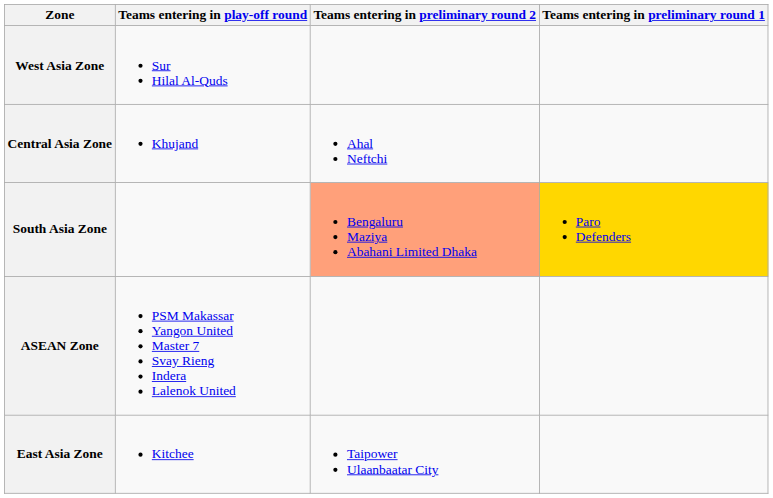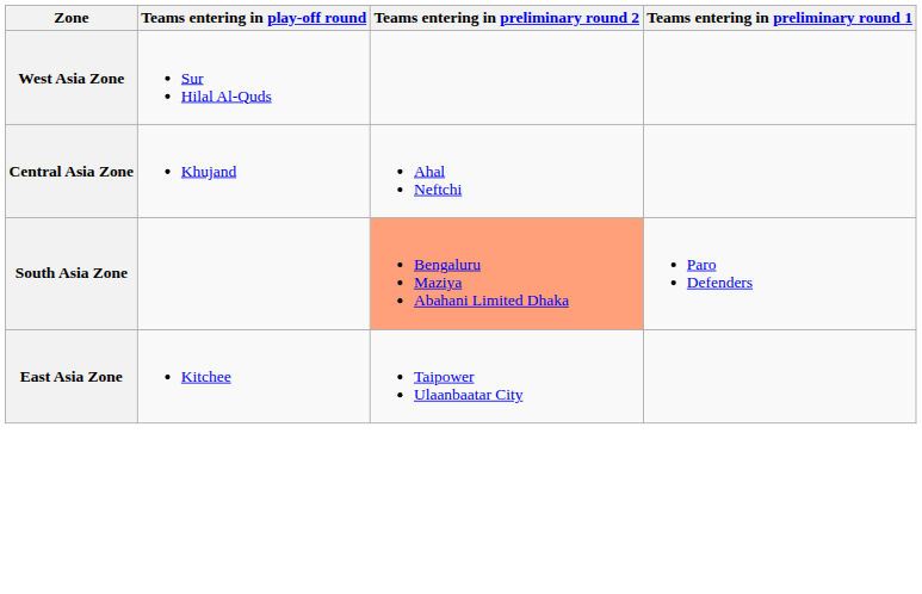South Asia Zone | Teams entering in preliminary round 1: gold background -> no background
- row: ASEAN Zone | PSM Makassar Yangon United Master 7 Svay Rieng Indera Lalenok United
